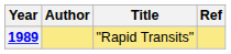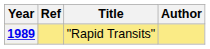columns swapped: Author <-> Ref
